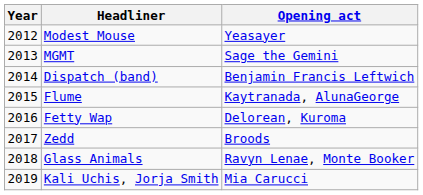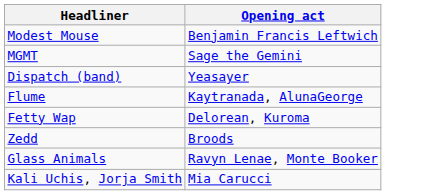- column: Year | 2012 | 2013 | 2014 | 2015 | 2016 | 2017 | 2018 | 2019
Modest Mouse | Opening act: Yeasayer -> Benjamin Francis Leftwich
Dispatch (band) | Opening act: Benjamin Francis Leftwich -> Yeasayer
